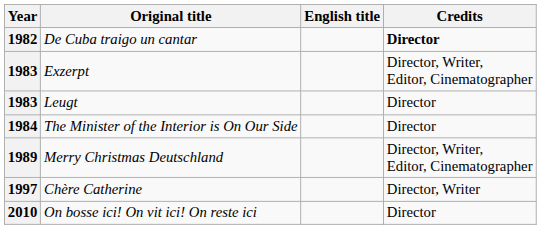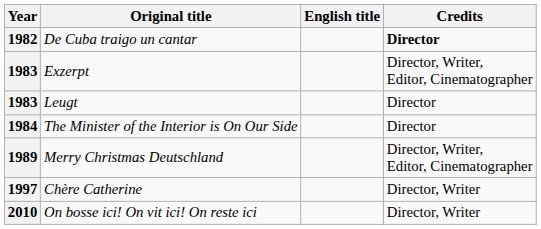On bosse ici! On vit ici! On reste ici | Credits: Director -> Director, Writer
